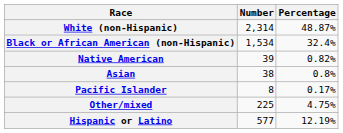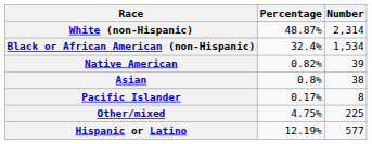columns swapped: Number <-> Percentage
